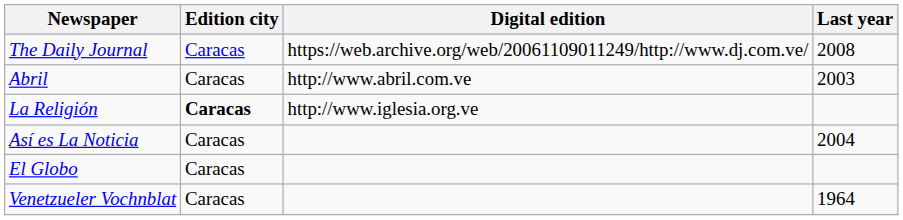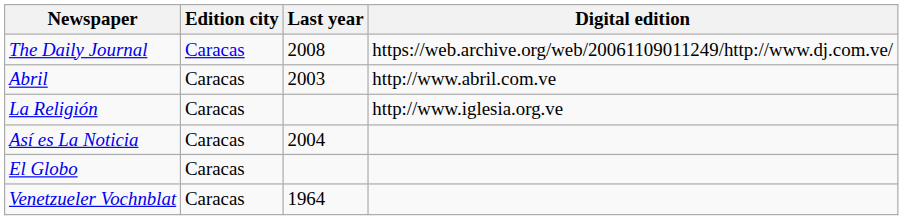columns swapped: Last year <-> Digital edition
La Religión | Edition city: bold -> normal
